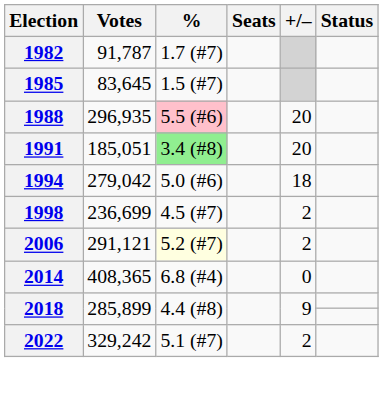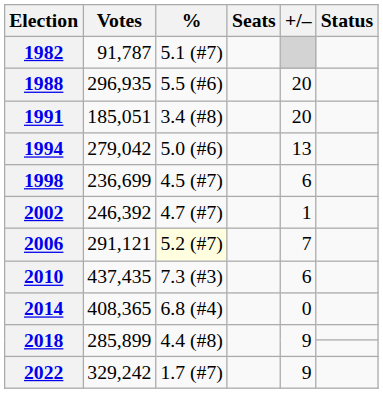1982 | %: 1.7 (#7) -> 5.1 (#7)
- row: 1985 | 83,645 | 1.5 (#7)
1988 | %: pink background -> no background
1991 | %: lightgreen background -> no background
1994 | +/–: 18 -> 13
1998 | +/–: 2 -> 6
+ row: 2002 | 246,392 | 4.7 (#7) | 1
2006 | +/–: 2 -> 7
+ row: 2010 | 437,435 | 7.3 (#3) | 6
2022 | %: 5.1 (#7) -> 1.7 (#7)
2022 | +/–: 2 -> 9
